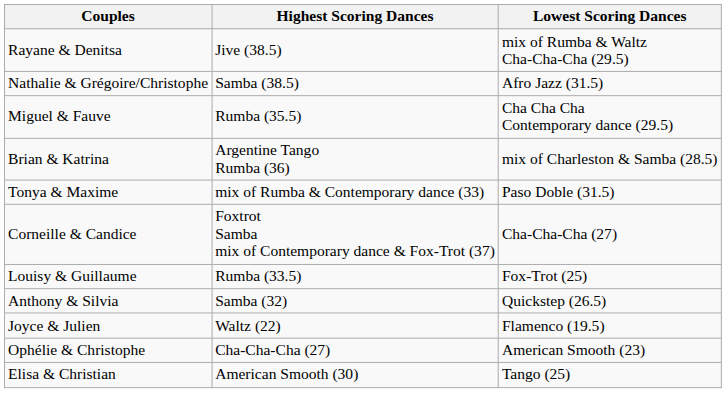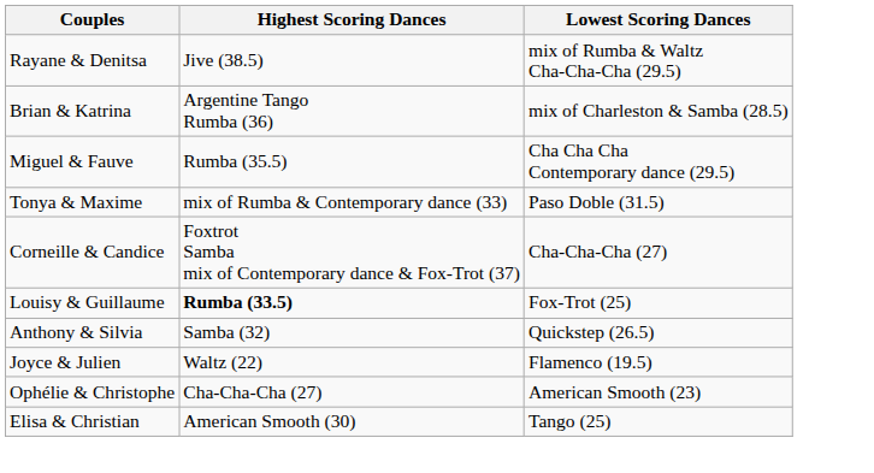- row: Nathalie & Grégoire/Christophe | Samba (38.5) | Afro Jazz (31.5)
rows swapped: Brian & Katrina <-> Miguel & Fauve
Louisy & Guillaume | Highest Scoring Dances: normal -> bold
